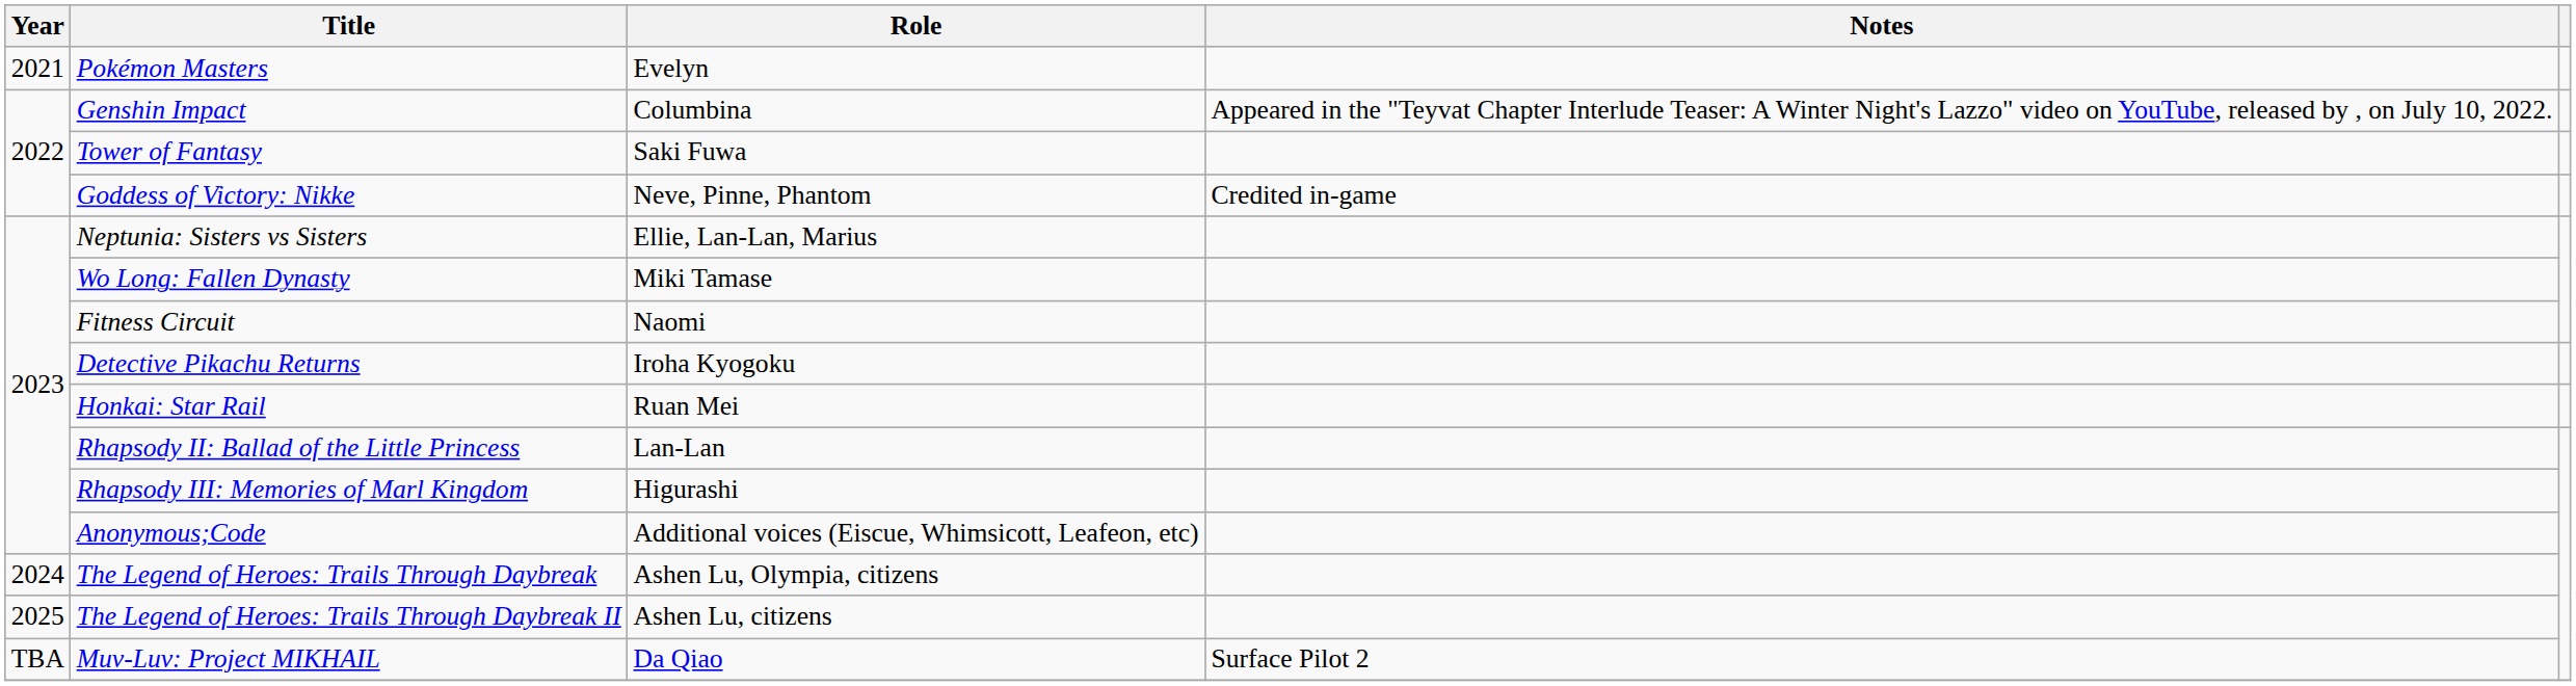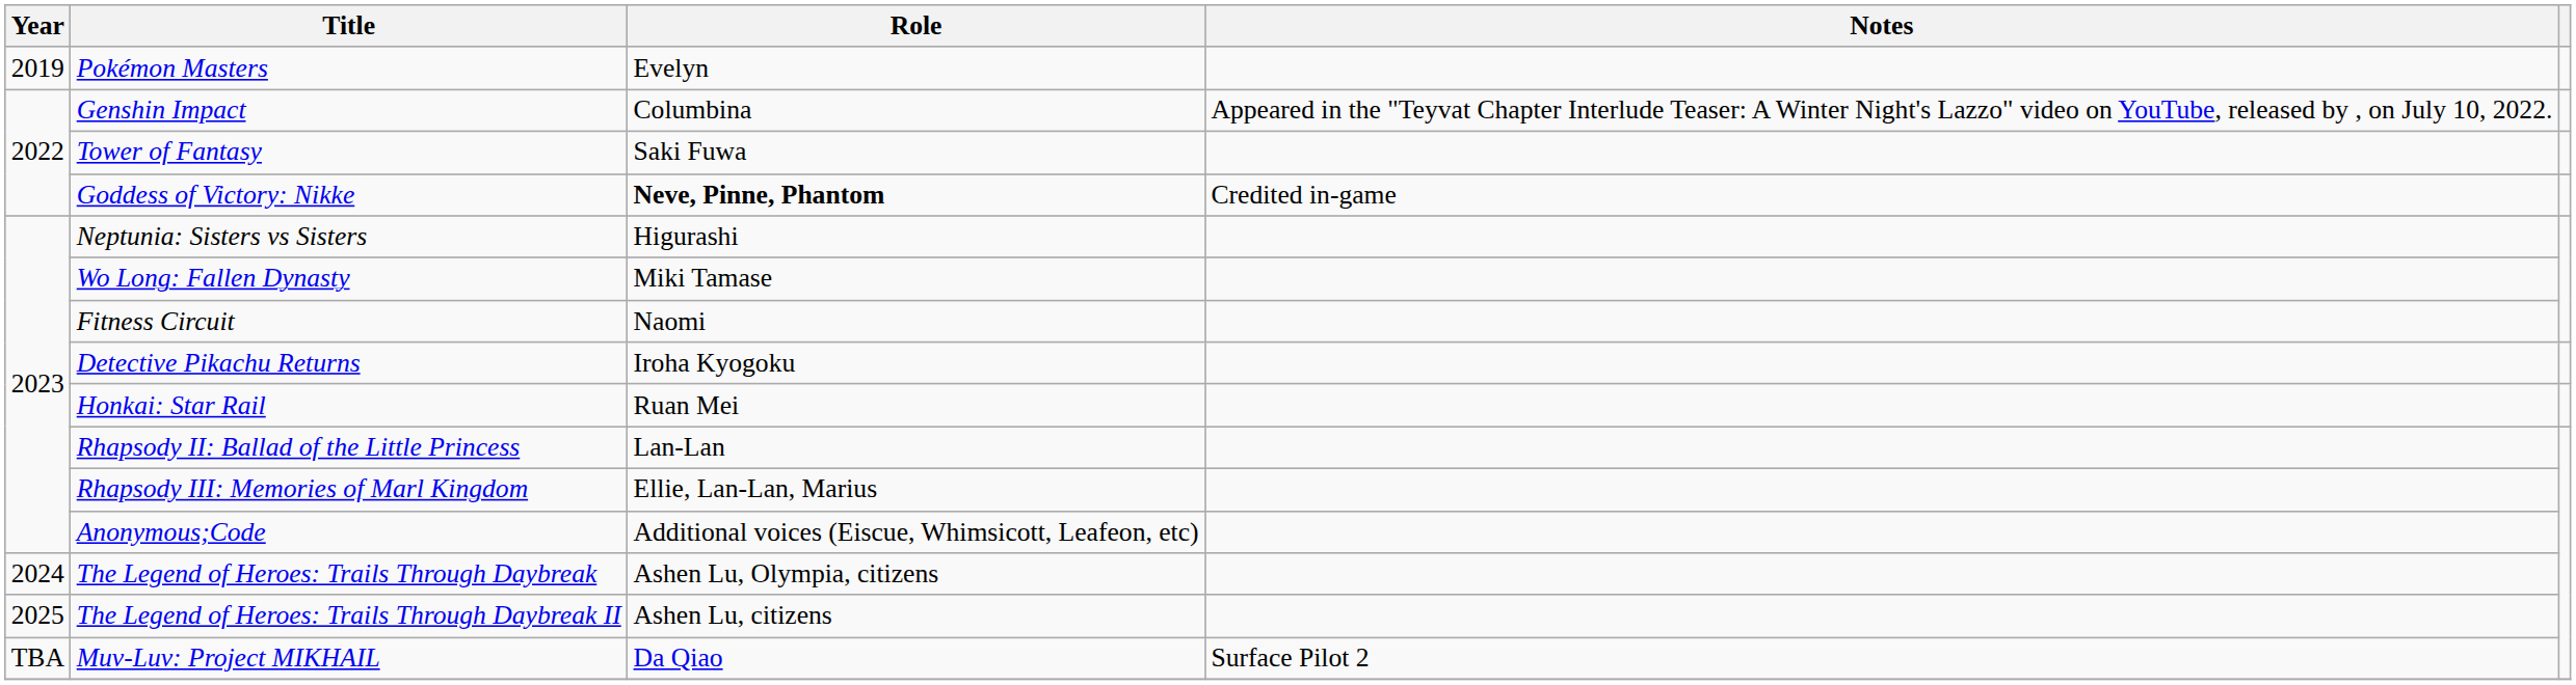Pokémon Masters | Year: 2021 -> 2019
Goddess of Victory: Nikke | Role: normal -> bold
Neptunia: Sisters vs Sisters | Role: Ellie, Lan-Lan, Marius -> Higurashi
Rhapsody III: Memories of Marl Kingdom | Role: Higurashi -> Ellie, Lan-Lan, Marius
